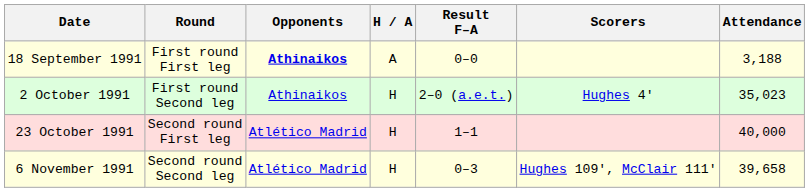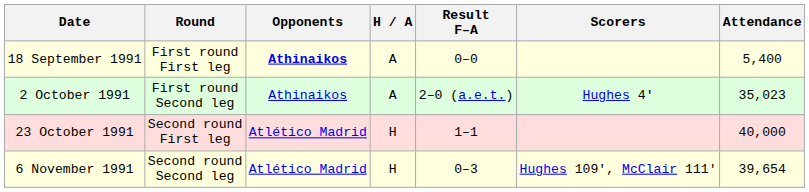18 September 1991 | Attendance: 3,188 -> 5,400
2 October 1991 | H / A: H -> A
6 November 1991 | Attendance: 39,658 -> 39,654
